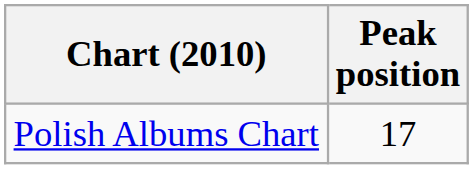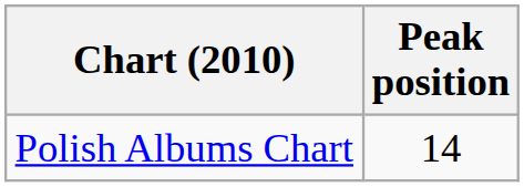Polish Albums Chart | Peak position: 17 -> 14
